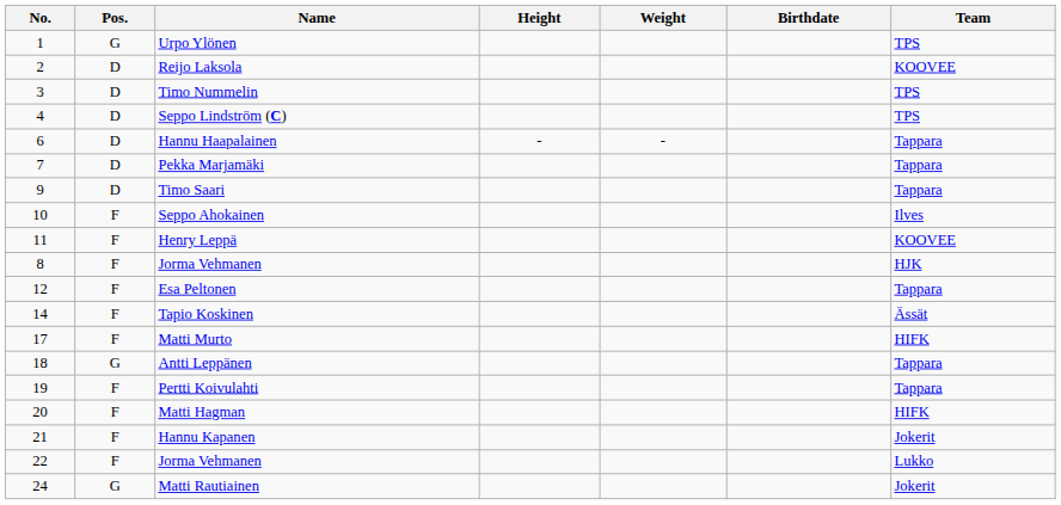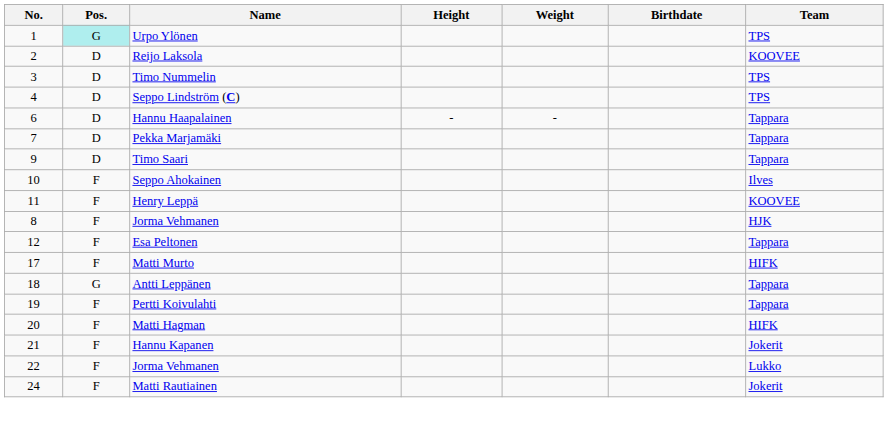Urpo Ylönen | Pos.: no background -> paleturquoise background
- row: 14 | F | Tapio Koskinen | Ässät
Matti Rautiainen | Pos.: G -> F
